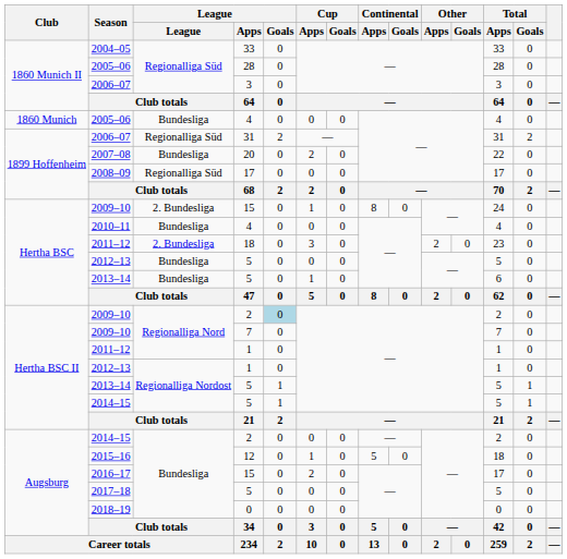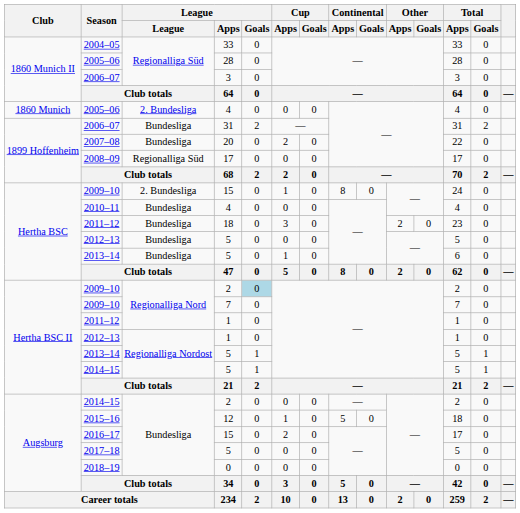2005–06 / 4 | League: Bundesliga -> 2. Bundesliga
2006–07 / 31 | League: Regionalliga Süd -> Bundesliga
2011–12 / 18 | League: 2. Bundesliga -> Bundesliga
